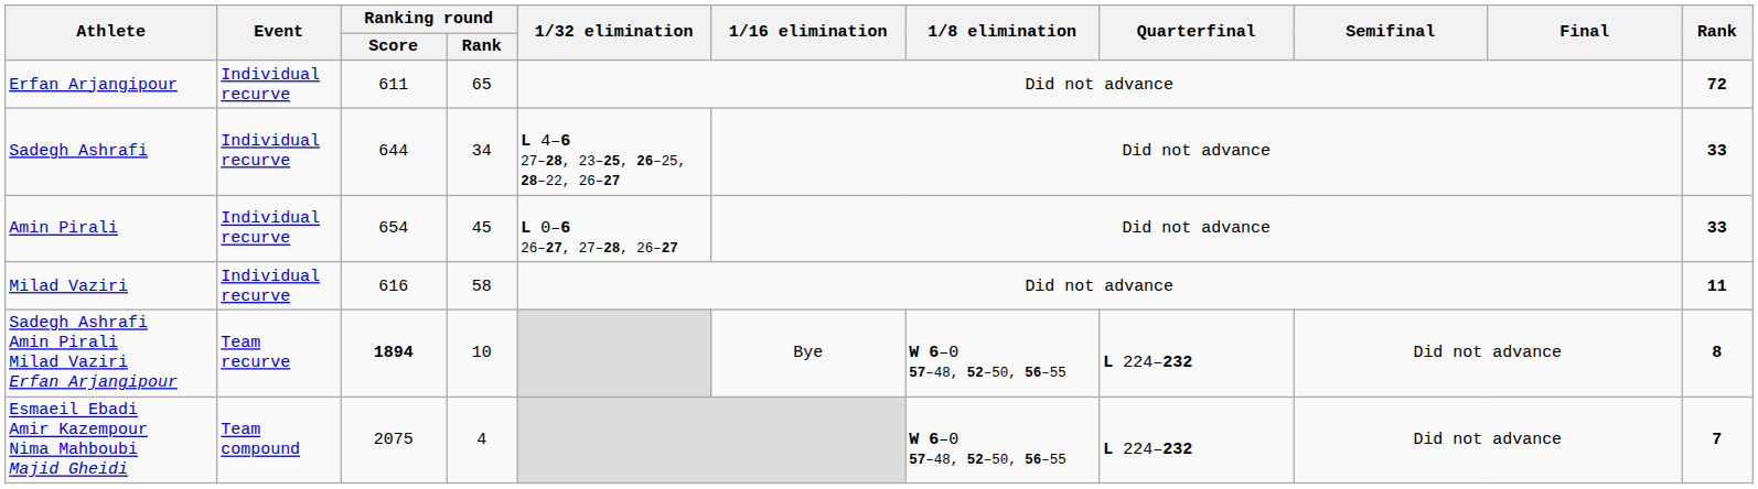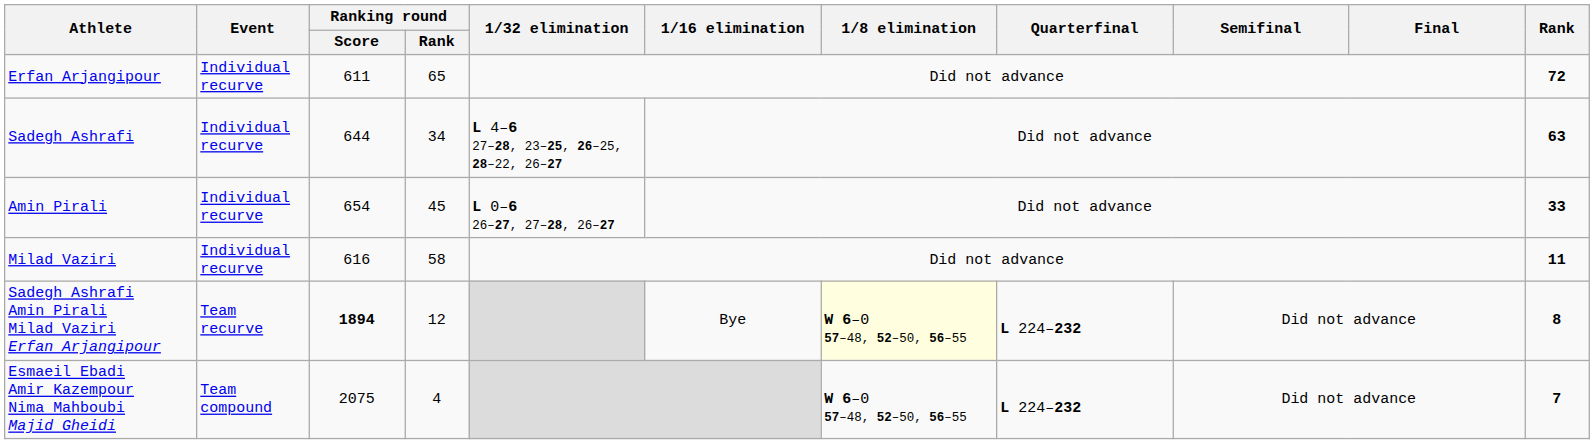Sadegh Ashrafi | Rank: 33 -> 63
Sadegh Ashrafi Amin Pirali Milad Vaziri Erfan Arjangipour | Ranking round / Rank: 10 -> 12
Sadegh Ashrafi Amin Pirali Milad Vaziri Erfan Arjangipour | 1/8 elimination: no background -> lightyellow background
